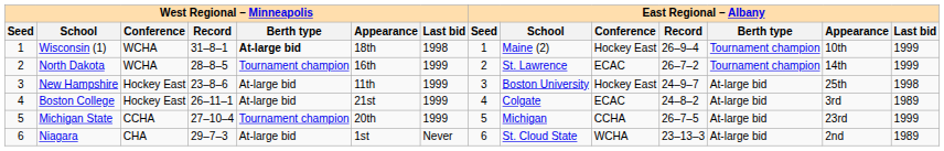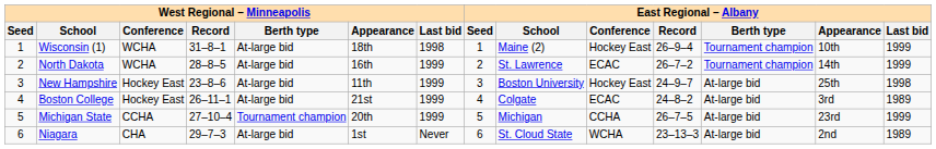Wisconsin (1) | West Regional – Minneapolis / Berth type: bold -> normal
North Dakota | West Regional – Minneapolis / Berth type: Tournament champion -> At-large bid
